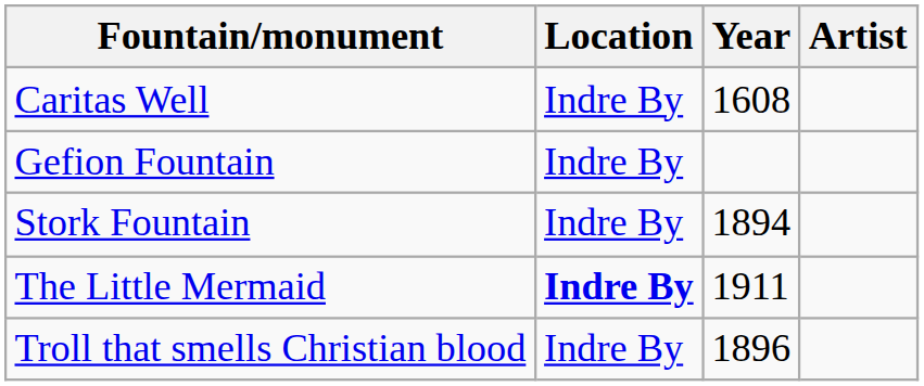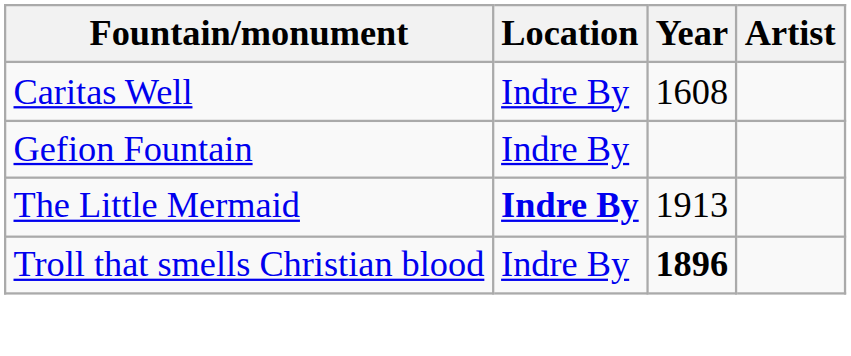- row: Stork Fountain | Indre By | 1894
The Little Mermaid | Year: 1911 -> 1913
Troll that smells Christian blood | Year: normal -> bold
